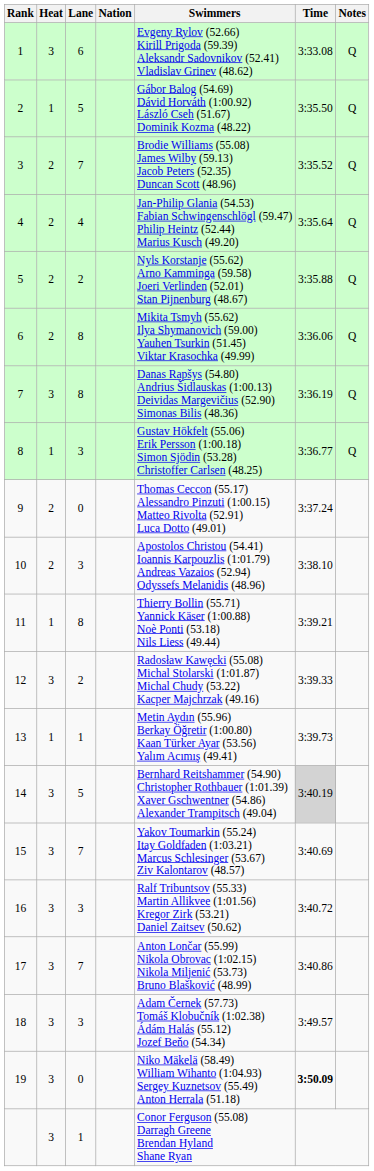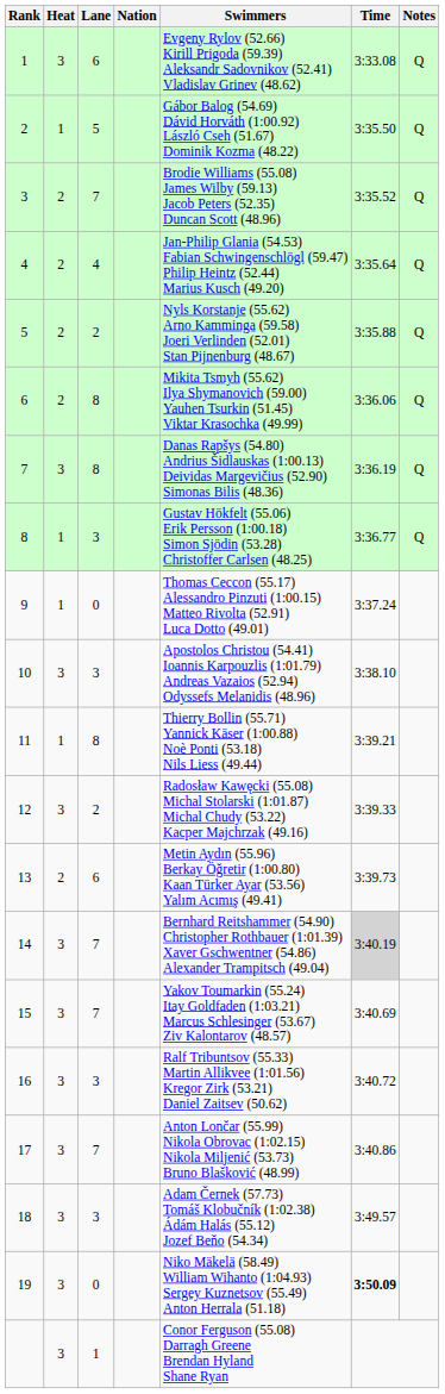9 | Heat: 2 -> 1
10 | Heat: 2 -> 3
13 | Heat: 1 -> 2
13 | Lane: 1 -> 6
14 | Lane: 5 -> 7
